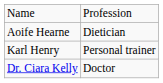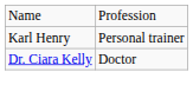- row: Aoife Hearne | Dietician
